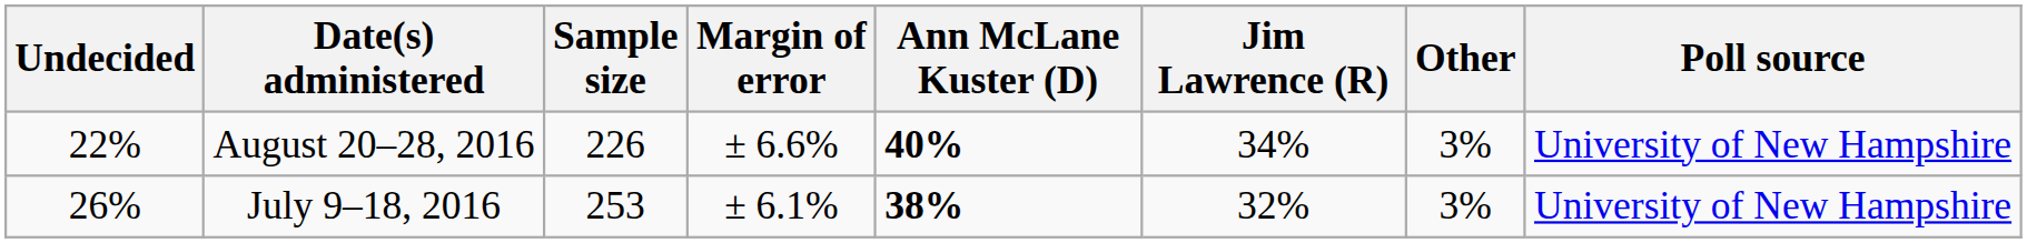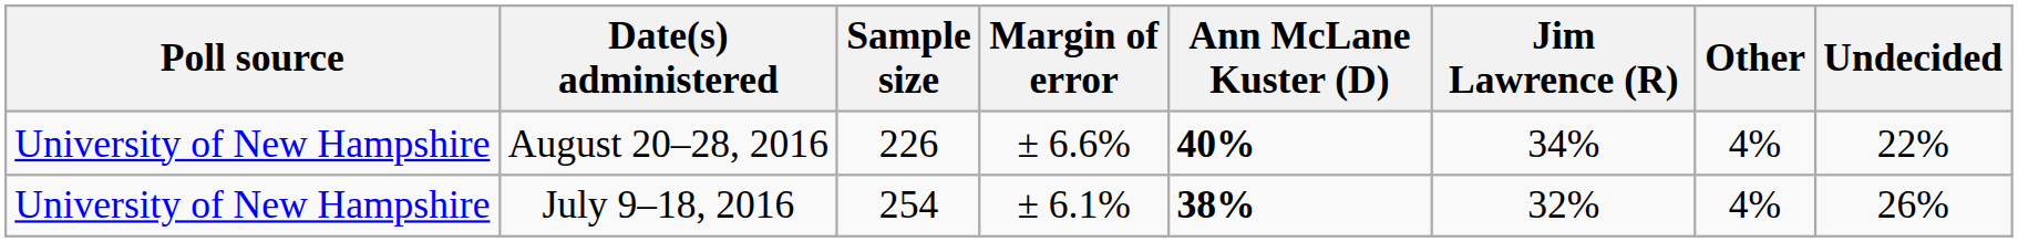columns swapped: Poll source <-> Undecided
August 20–28, 2016 | Other: 3% -> 4%
July 9–18, 2016 | Sample size: 253 -> 254
July 9–18, 2016 | Other: 3% -> 4%
